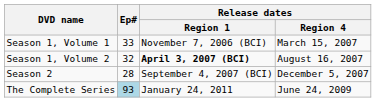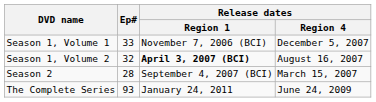Season 1, Volume 1 | Release dates / Region 4: March 15, 2007 -> December 5, 2007
Season 2 | Release dates / Region 4: December 5, 2007 -> March 15, 2007
The Complete Series | Ep#: lightblue background -> no background
